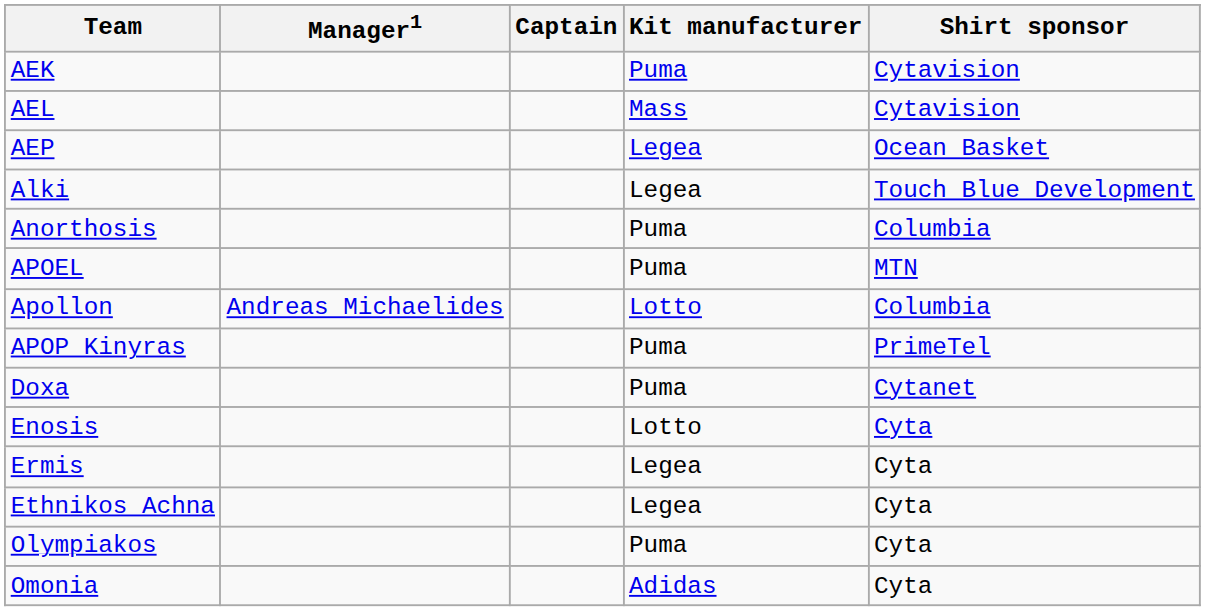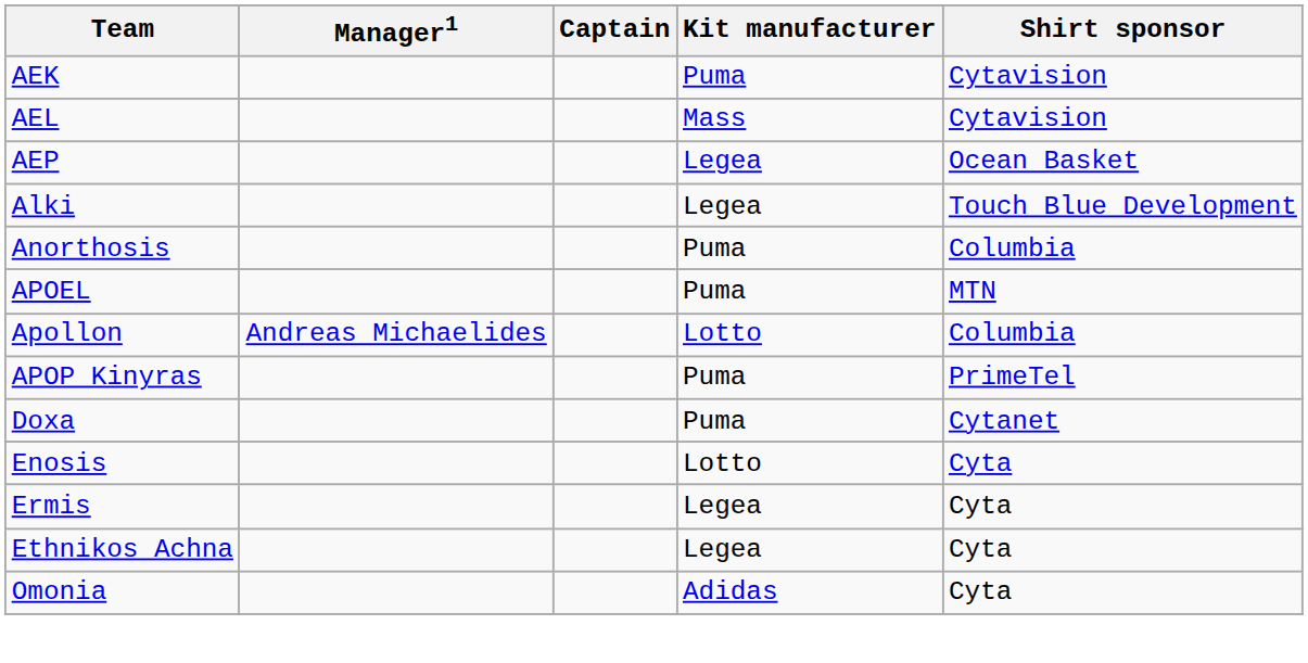- row: Olympiakos | Puma | Cyta
